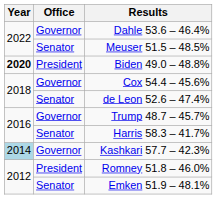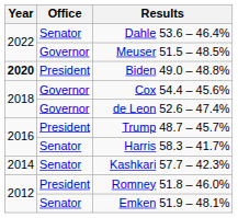Dahle 53.6 – 46.4% | Office: Governor -> Senator
Meuser 51.5 – 48.5% | Office: Senator -> Governor
de Leon 52.6 – 47.4% | Office: Senator -> Governor
Trump 48.7 – 45.7% | Office: Governor -> President
Kashkari 57.7 – 42.3% | Year: lightblue background -> no background
Kashkari 57.7 – 42.3% | Office: Governor -> Senator
